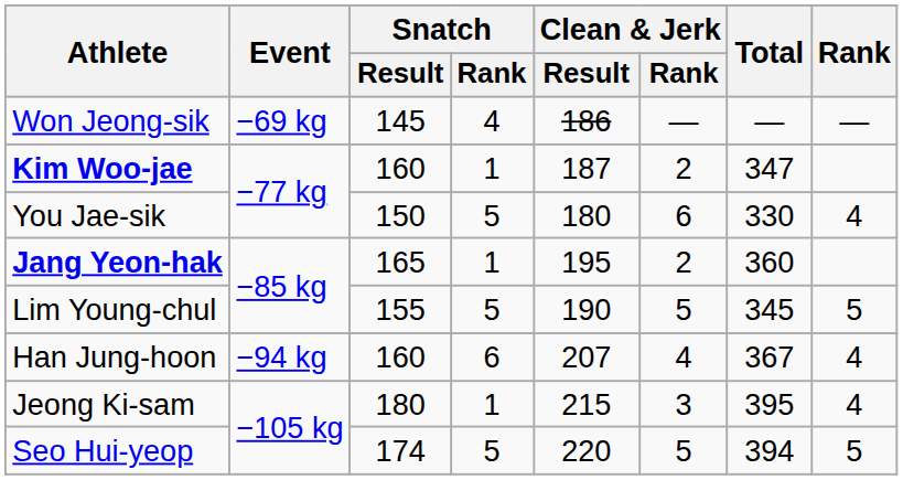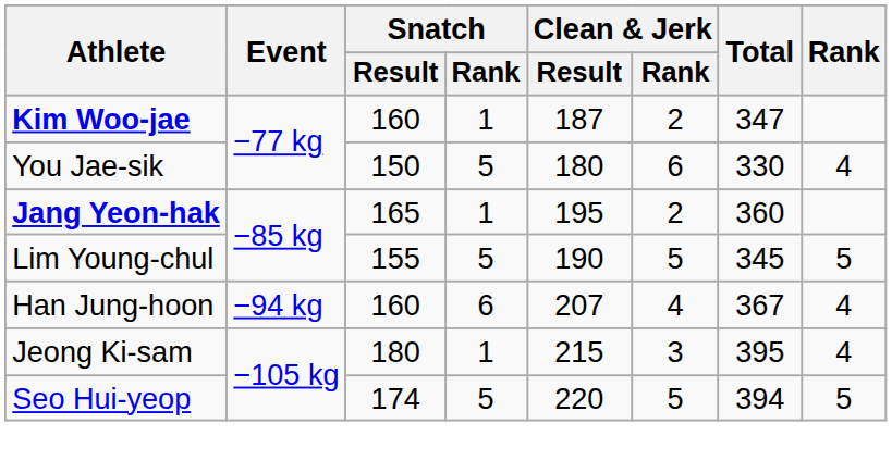- row: Won Jeong-sik | −69 kg | 145 | 4 | 186 | — | — | —
